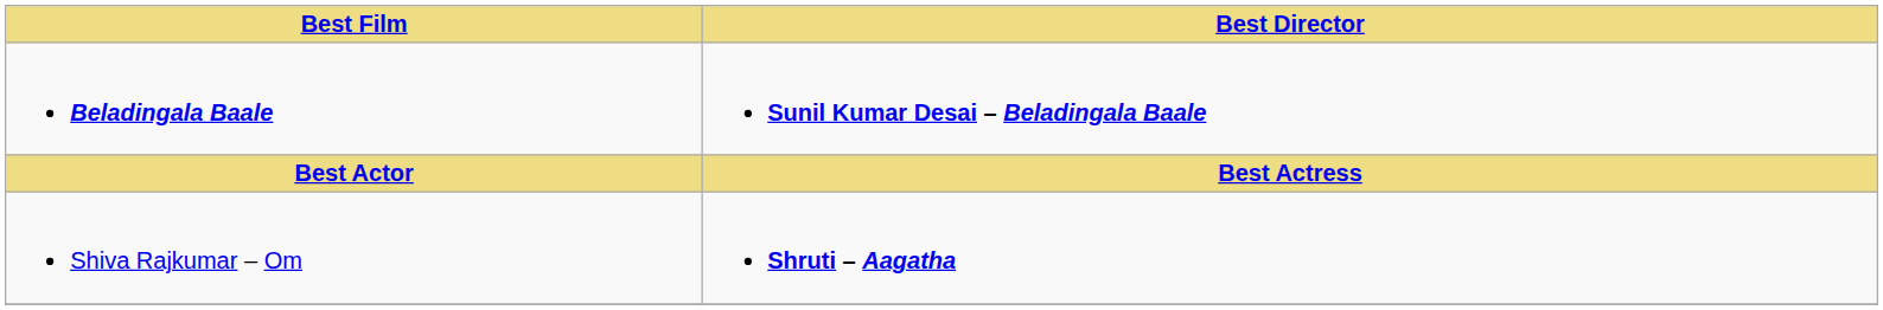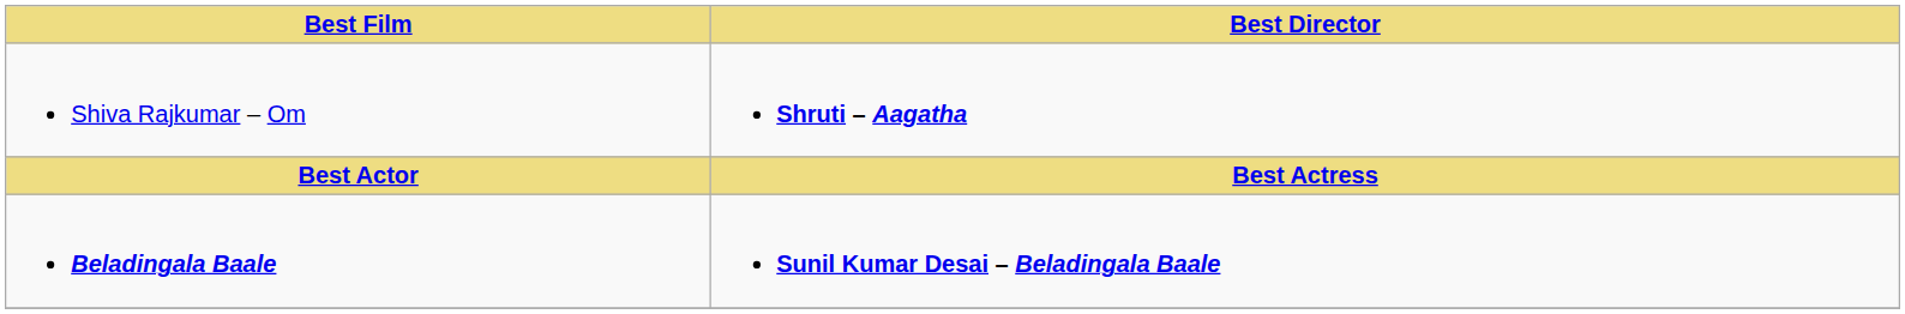rows swapped: Beladingala Baale <-> Shiva Rajkumar – Om
